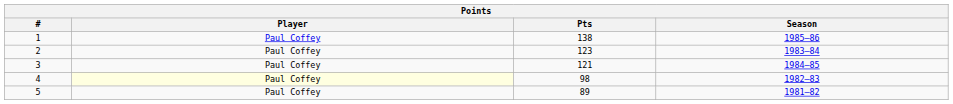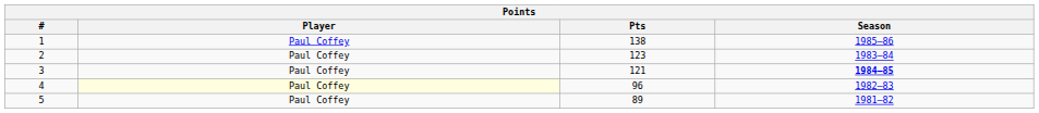3 | Season: normal -> bold
4 | Pts: 98 -> 96
